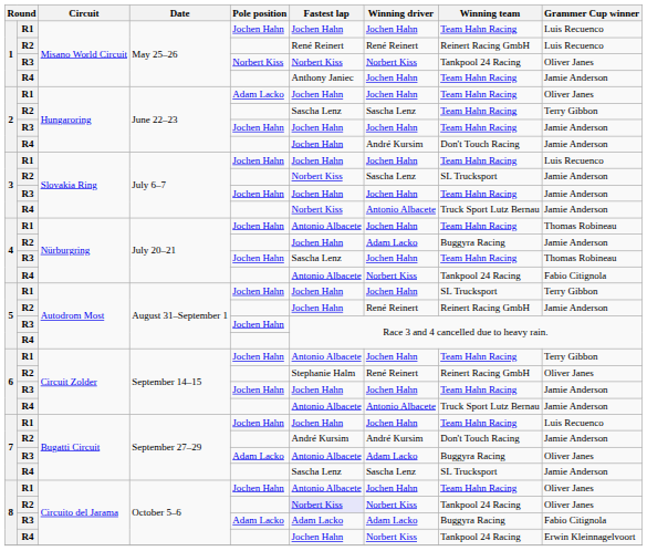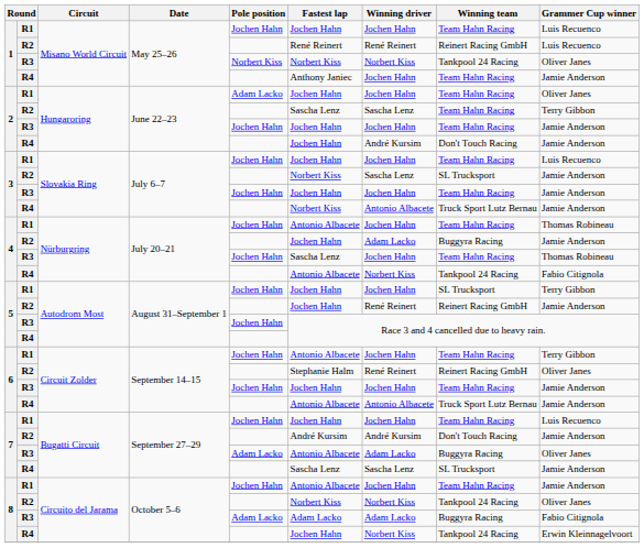8 / R1 | Grammer Cup winner: Oliver Janes -> Jamie Anderson
8 / R2 | Fastest lap: lavender background -> no background
